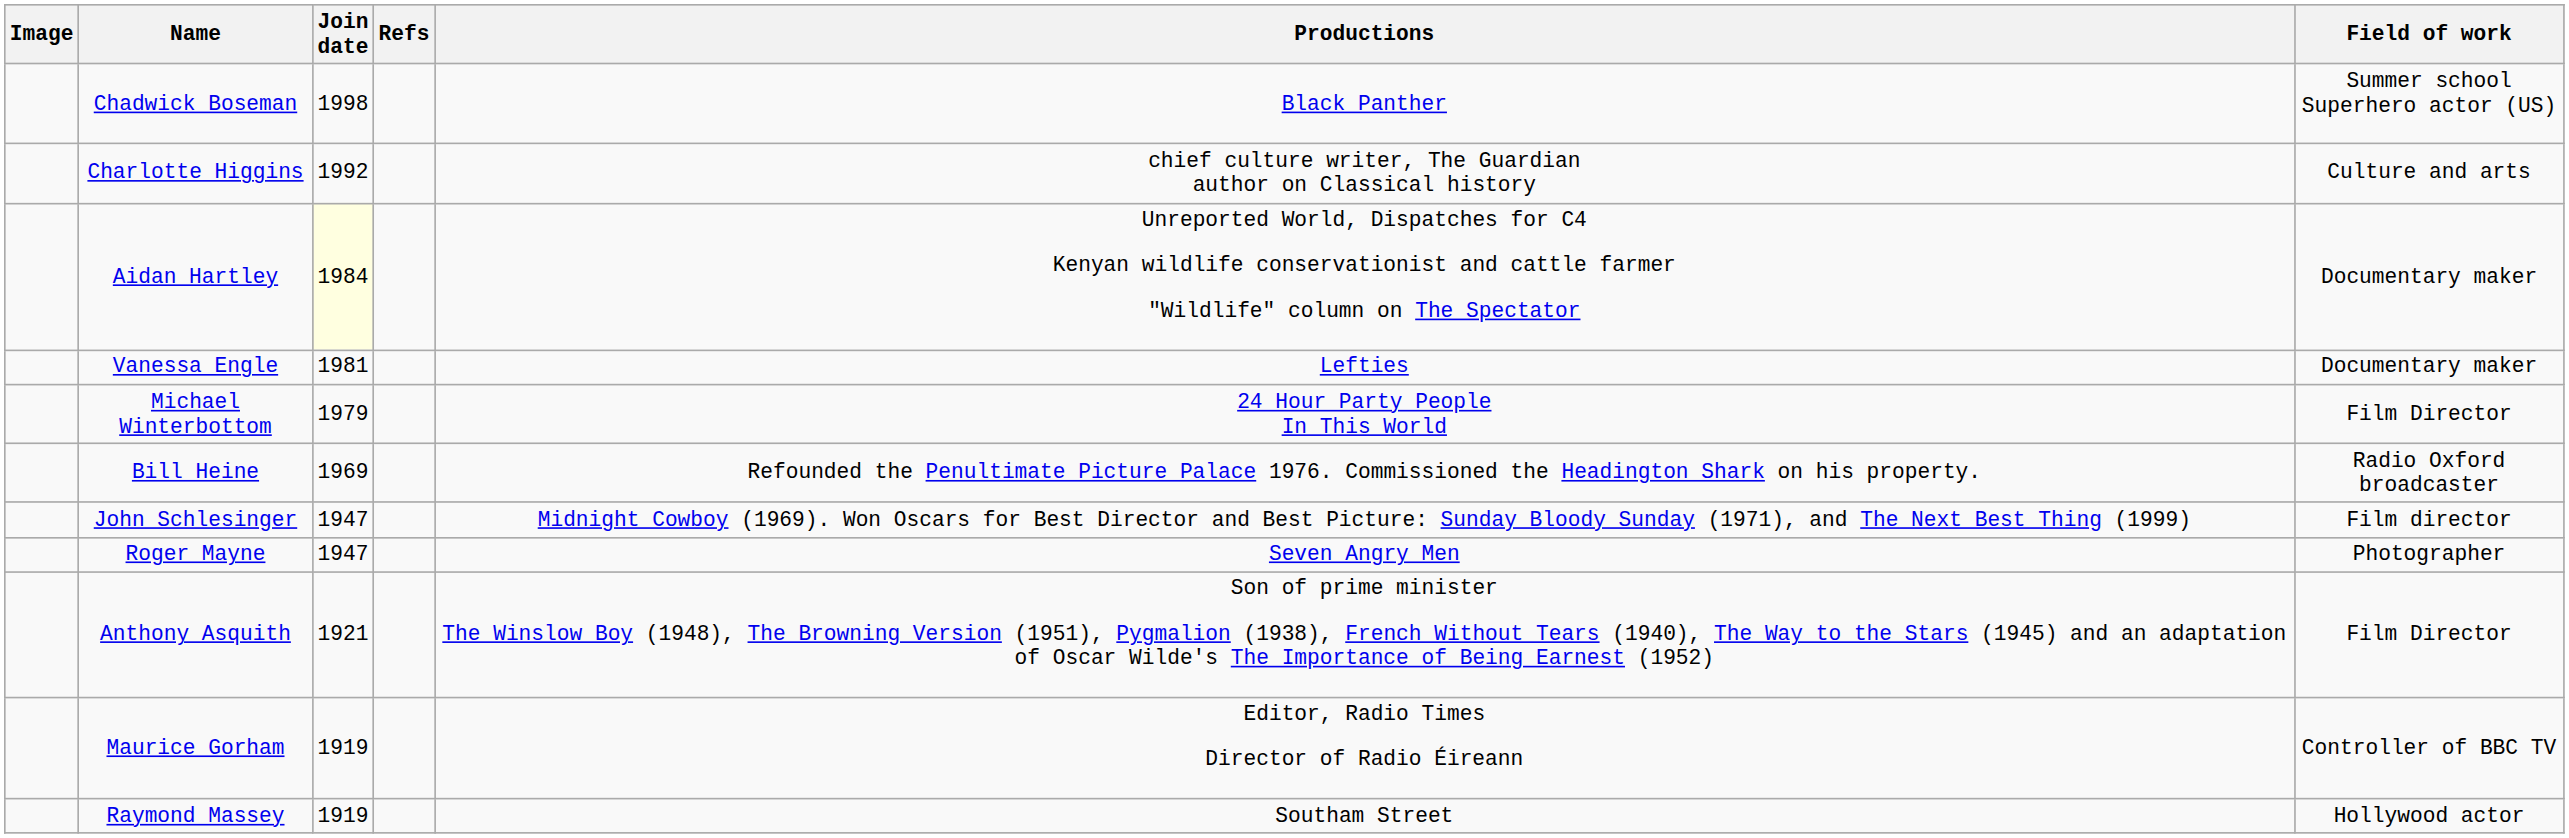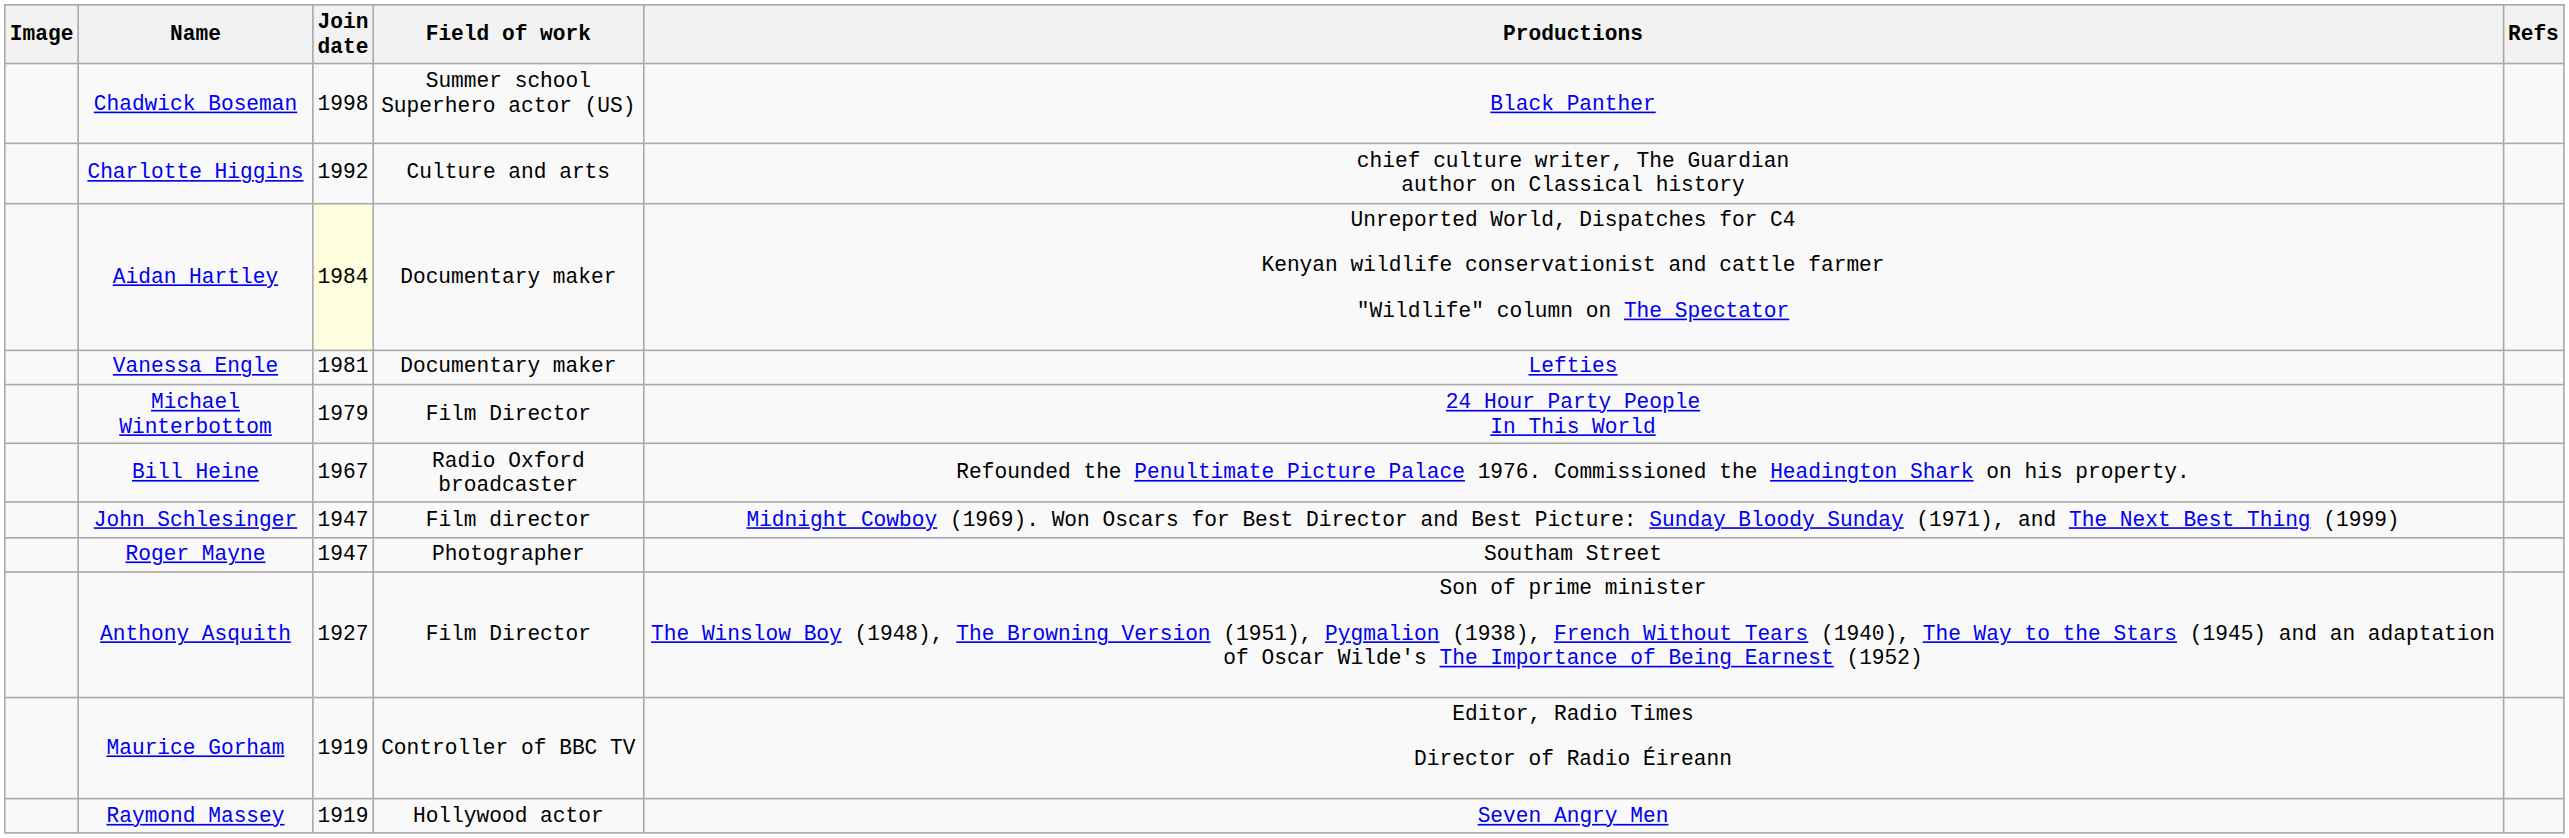columns swapped: Field of work <-> Refs
Bill Heine | Join date: 1969 -> 1967
Roger Mayne | Productions: Seven Angry Men -> Southam Street
Anthony Asquith | Join date: 1921 -> 1927
Raymond Massey | Productions: Southam Street -> Seven Angry Men
